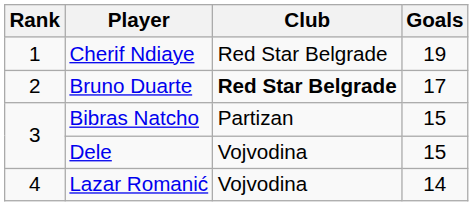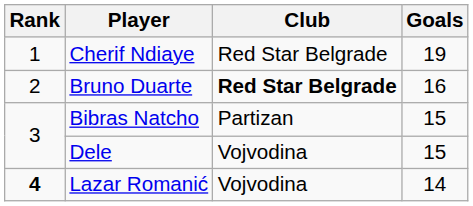Bruno Duarte | Goals: 17 -> 16
Lazar Romanić | Rank: normal -> bold
